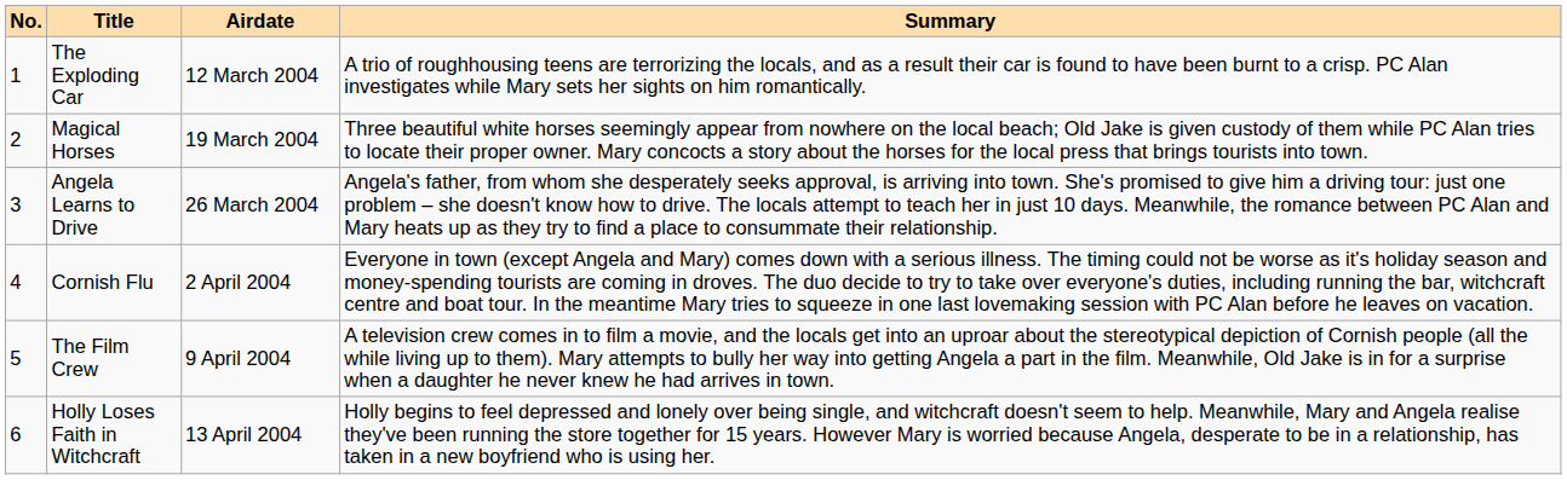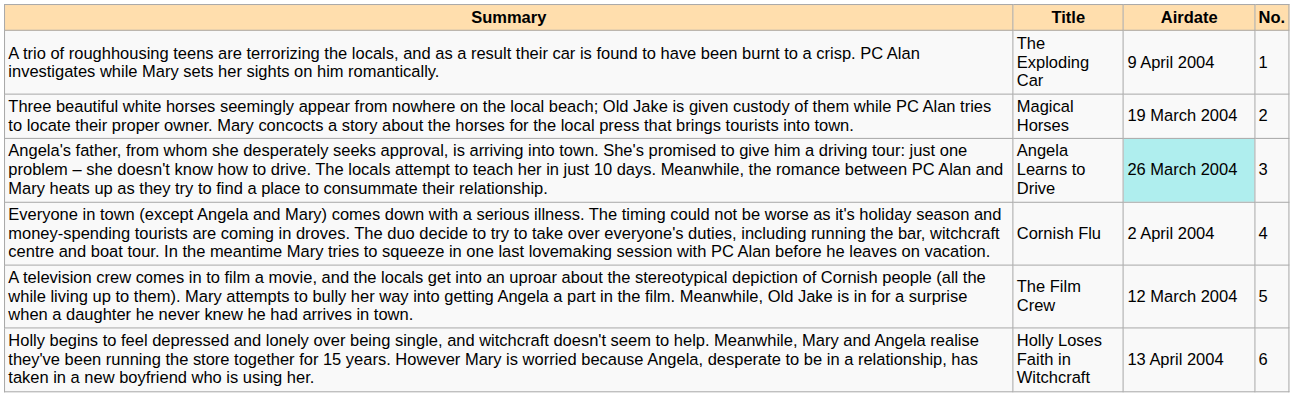columns swapped: No. <-> Summary
The Exploding Car | Airdate: 12 March 2004 -> 9 April 2004
Angela Learns to Drive | Airdate: no background -> paleturquoise background
The Film Crew | Airdate: 9 April 2004 -> 12 March 2004
